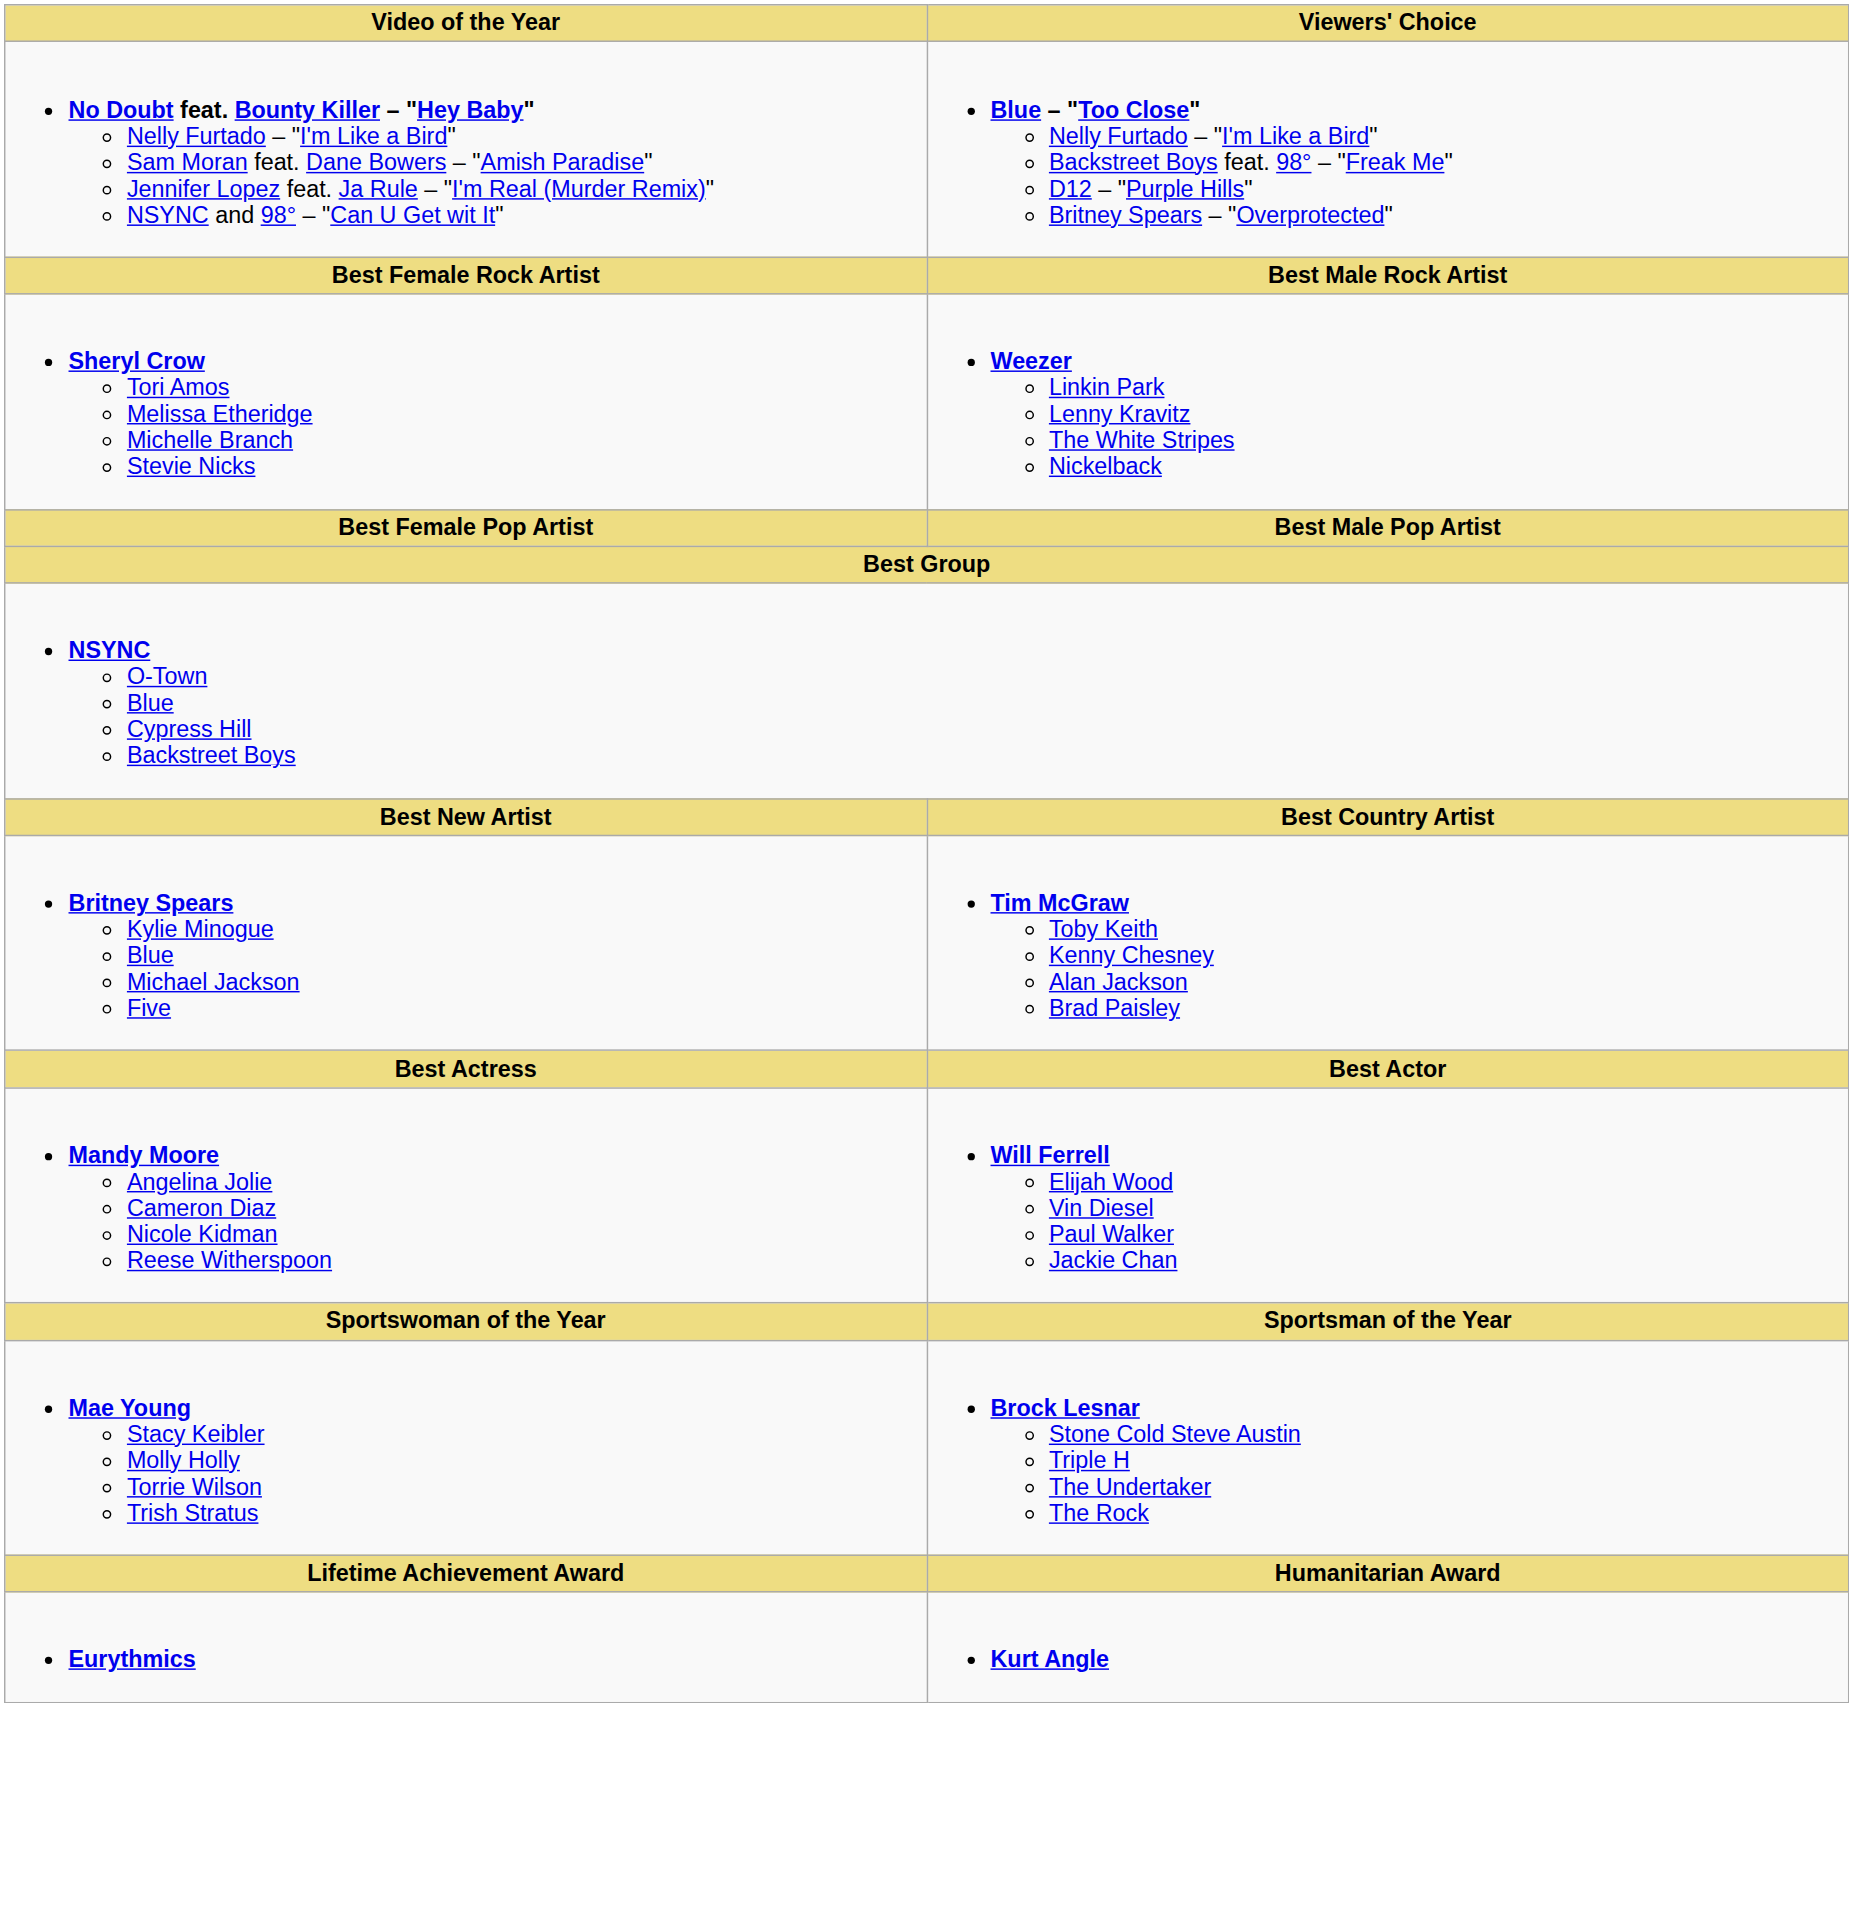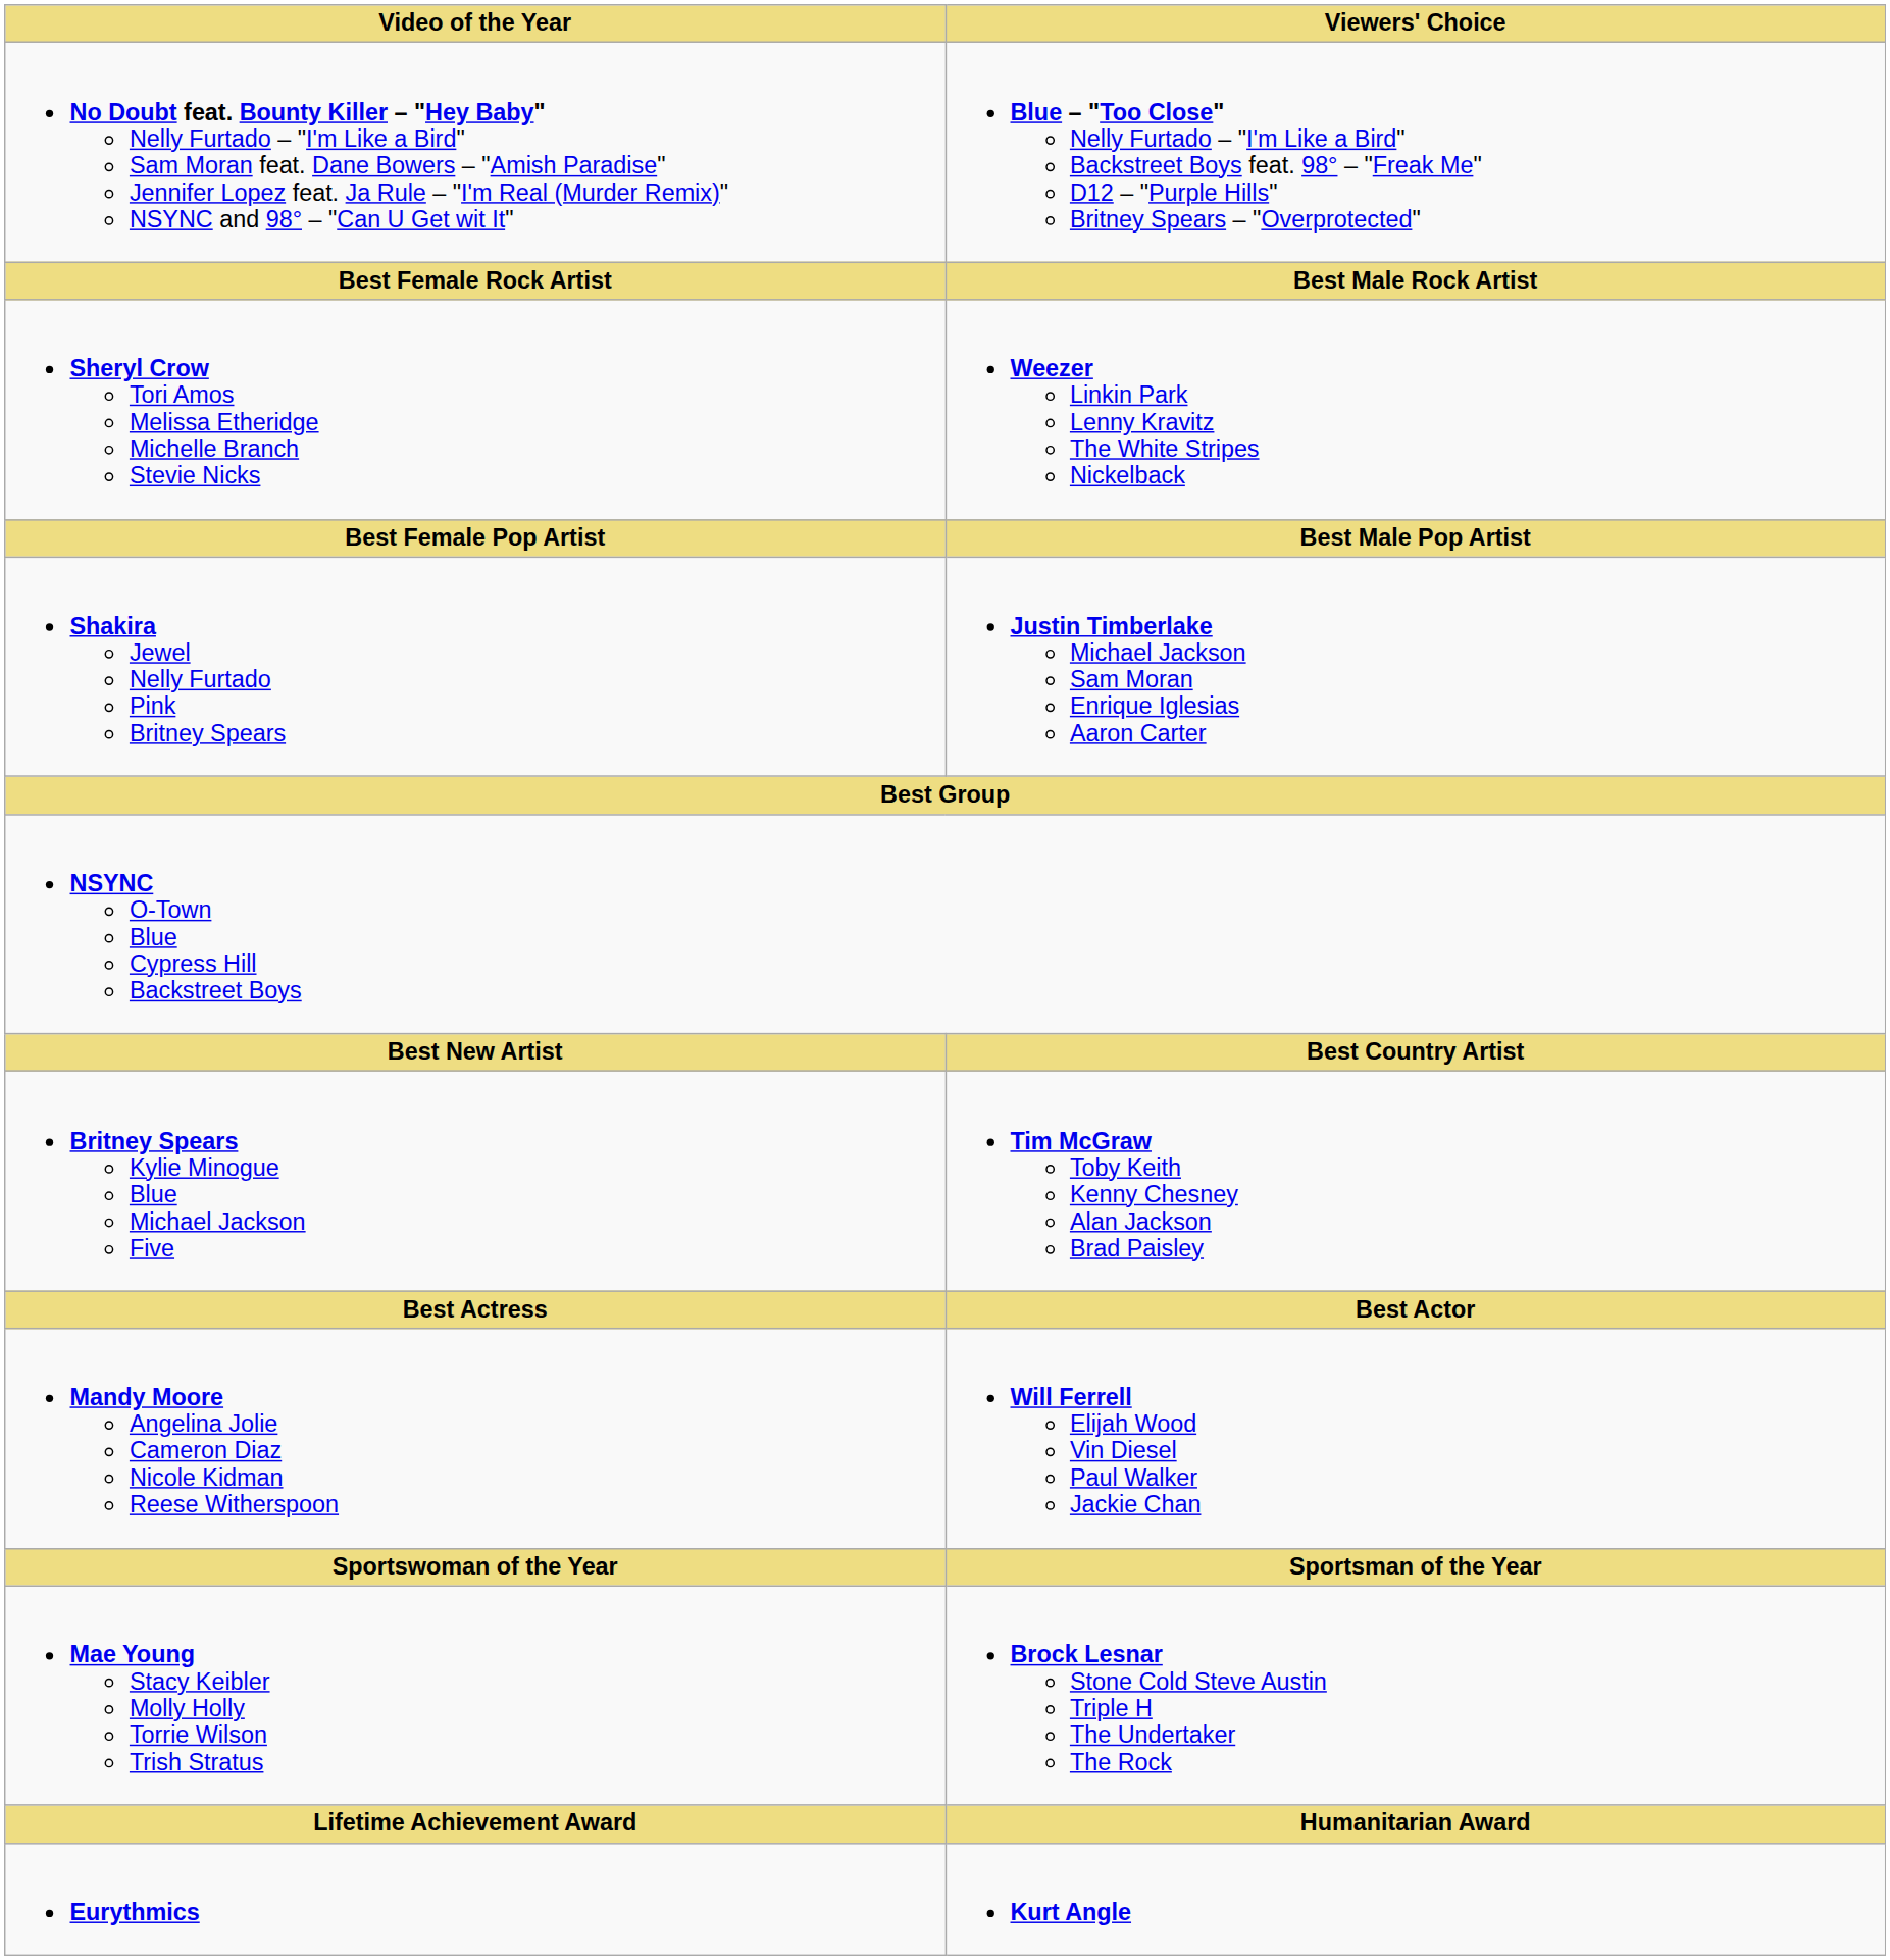+ row: Shakira Jewel Nelly Furtado Pink Britney Spears | Justin Timberlake Michael Jackson Sam Moran Enrique Iglesias Aaron Carter
